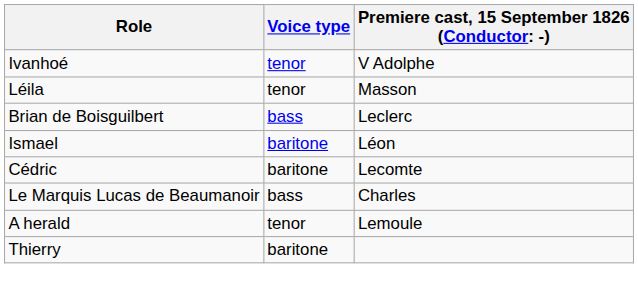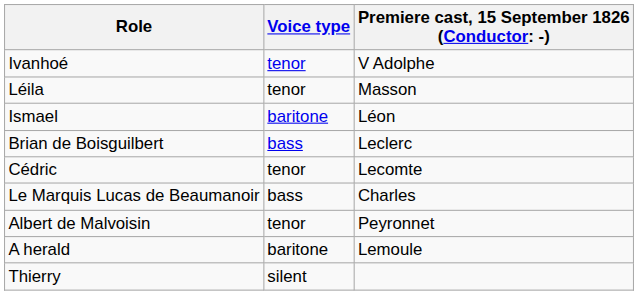rows swapped: Brian de Boisguilbert <-> Ismael
Cédric | Voice type: baritone -> tenor
+ row: Albert de Malvoisin | tenor | Peyronnet
A herald | Voice type: tenor -> baritone
Thierry | Voice type: baritone -> silent
